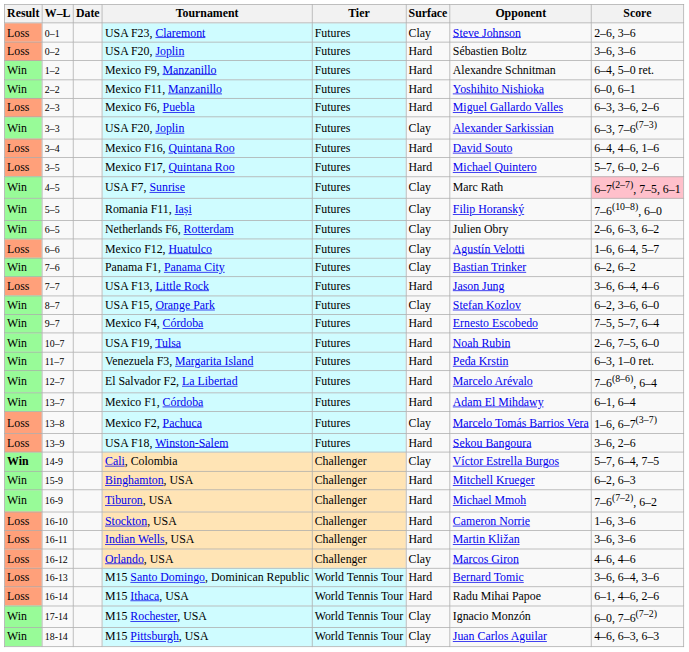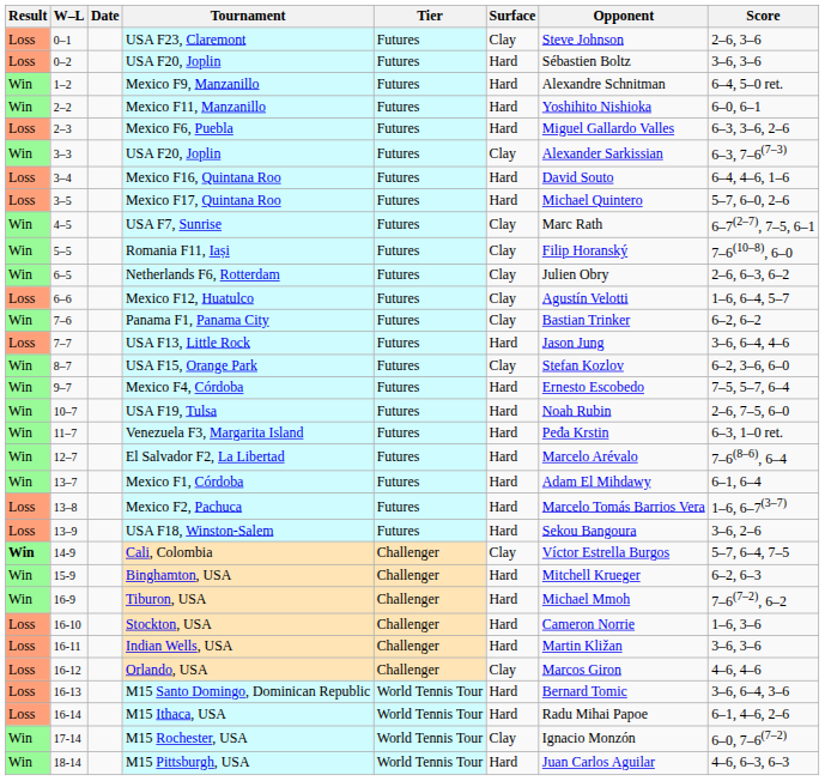USA F7, Sunrise | Score: pink background -> no background
Mexico F2, Pachuca | Surface: Clay -> Hard
M15 Pittsburgh, USA | Surface: Clay -> Hard
